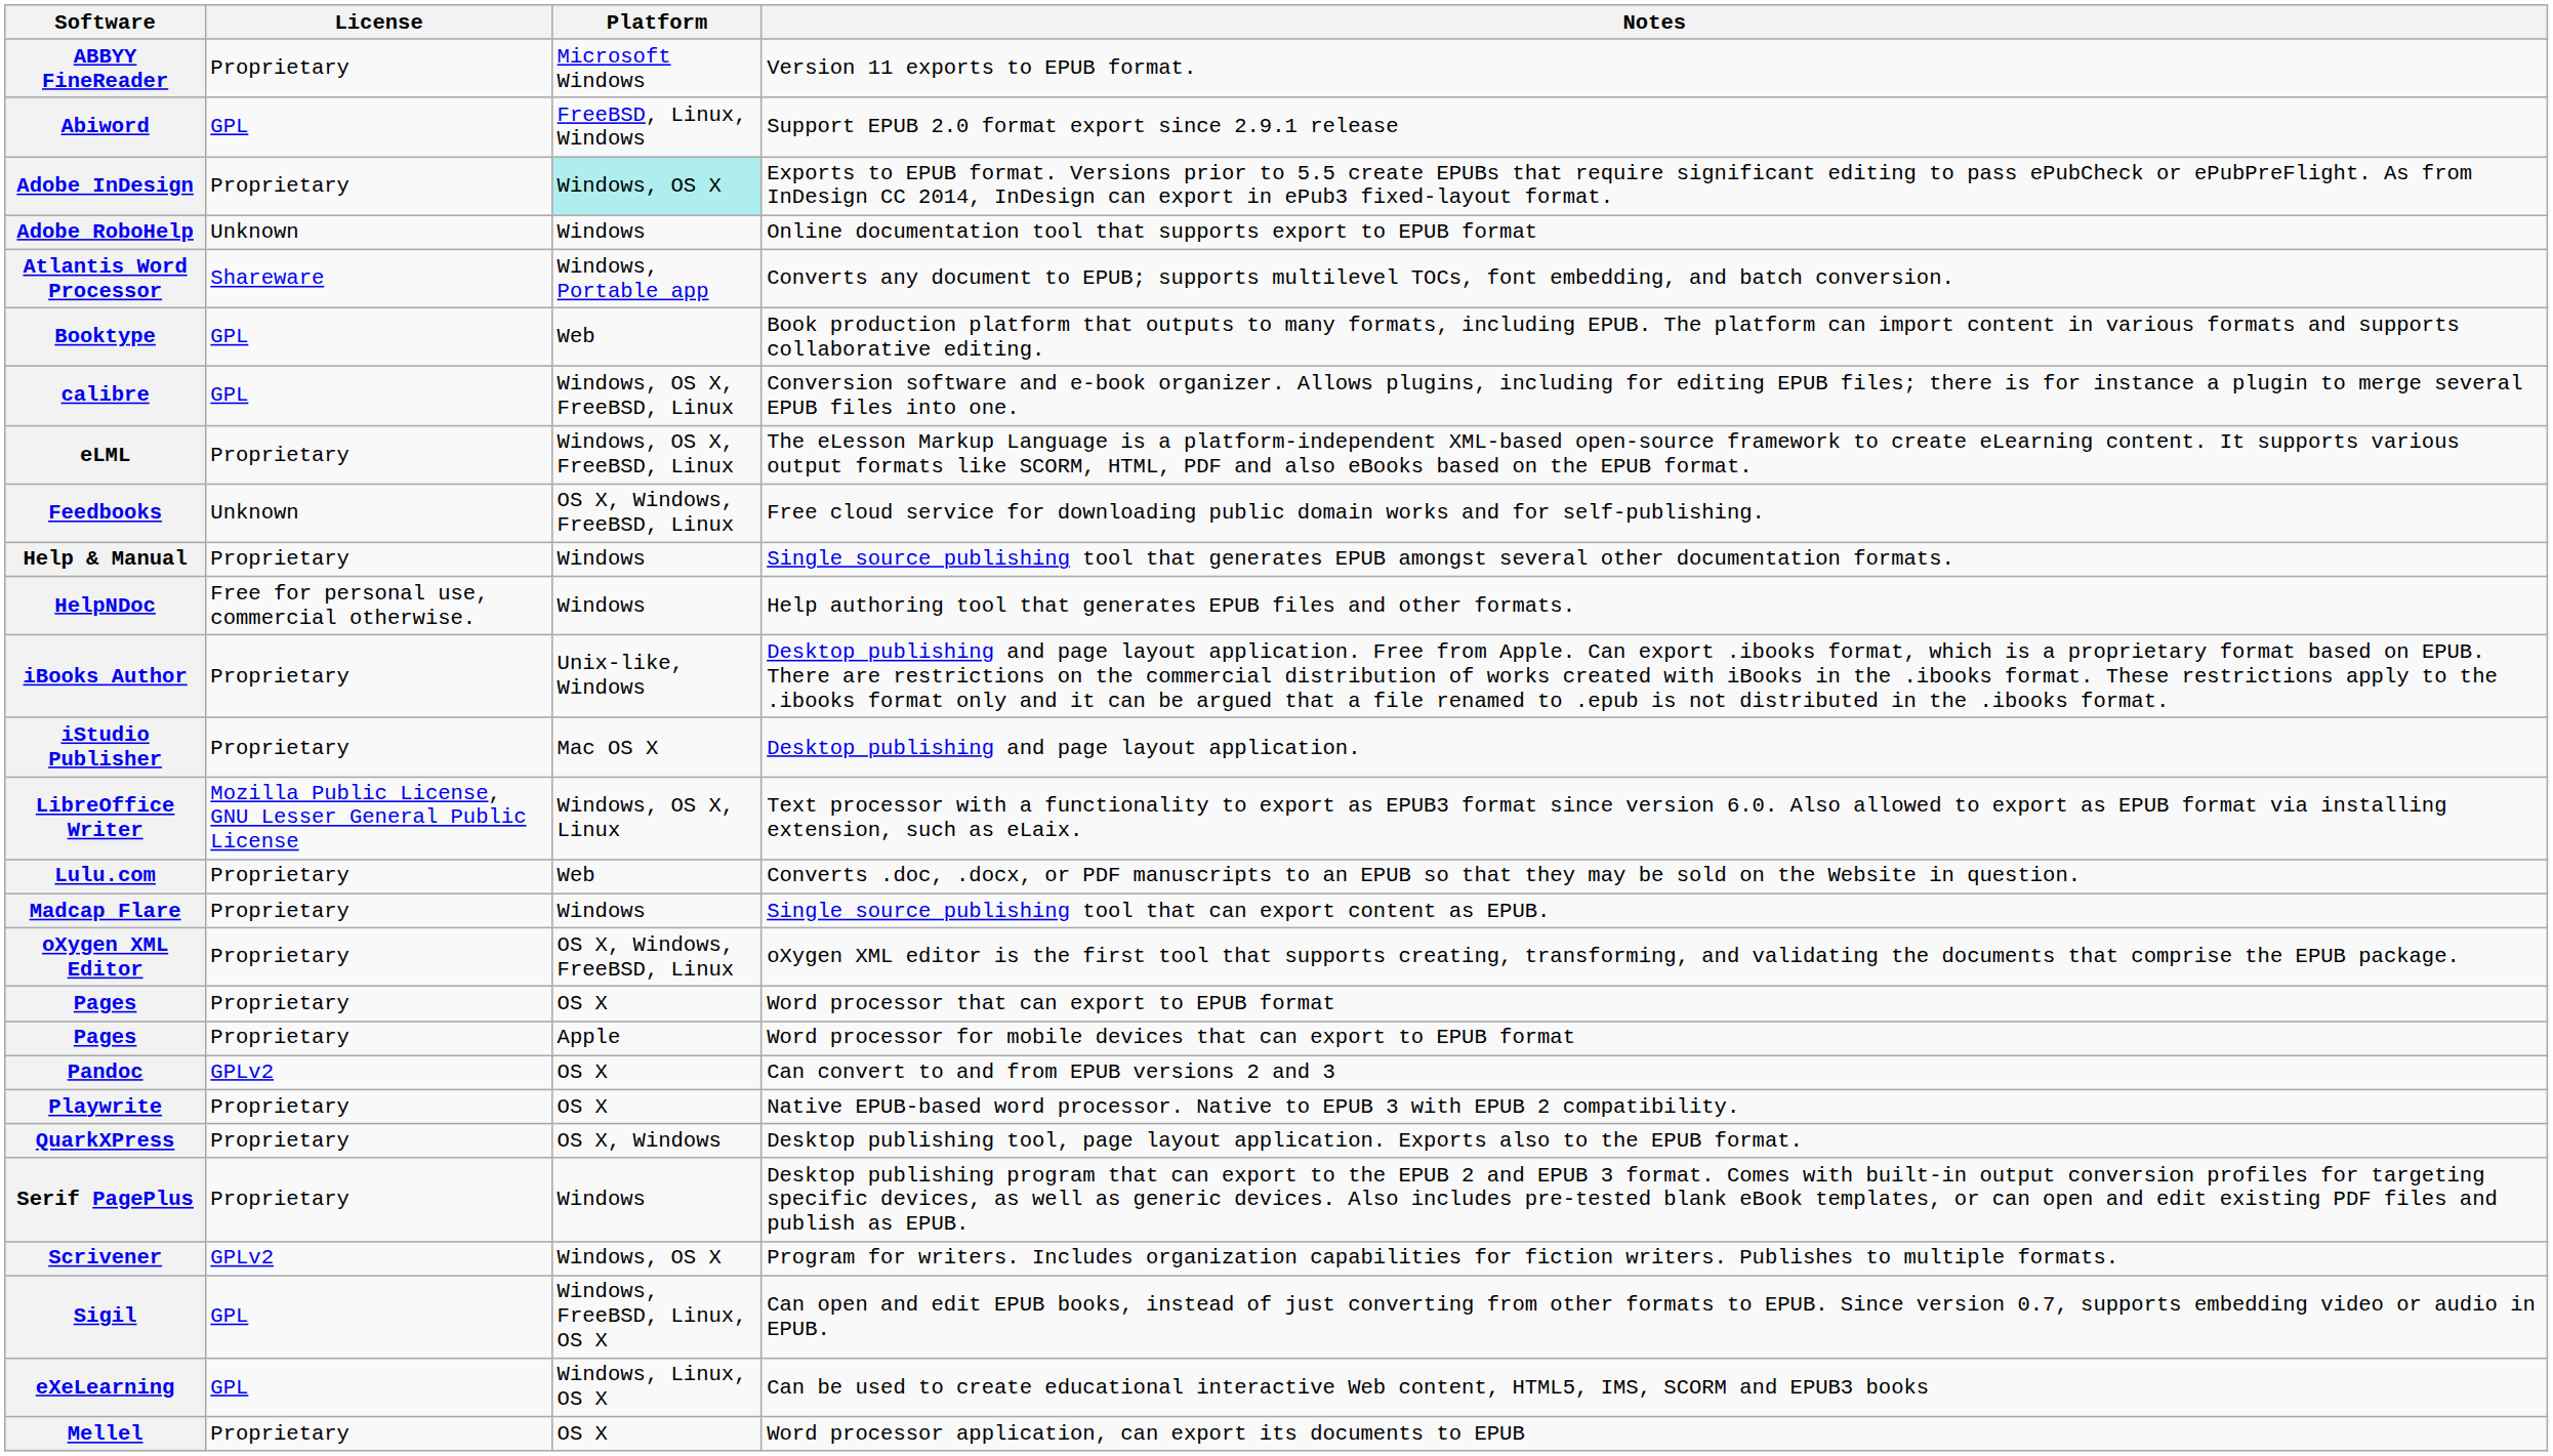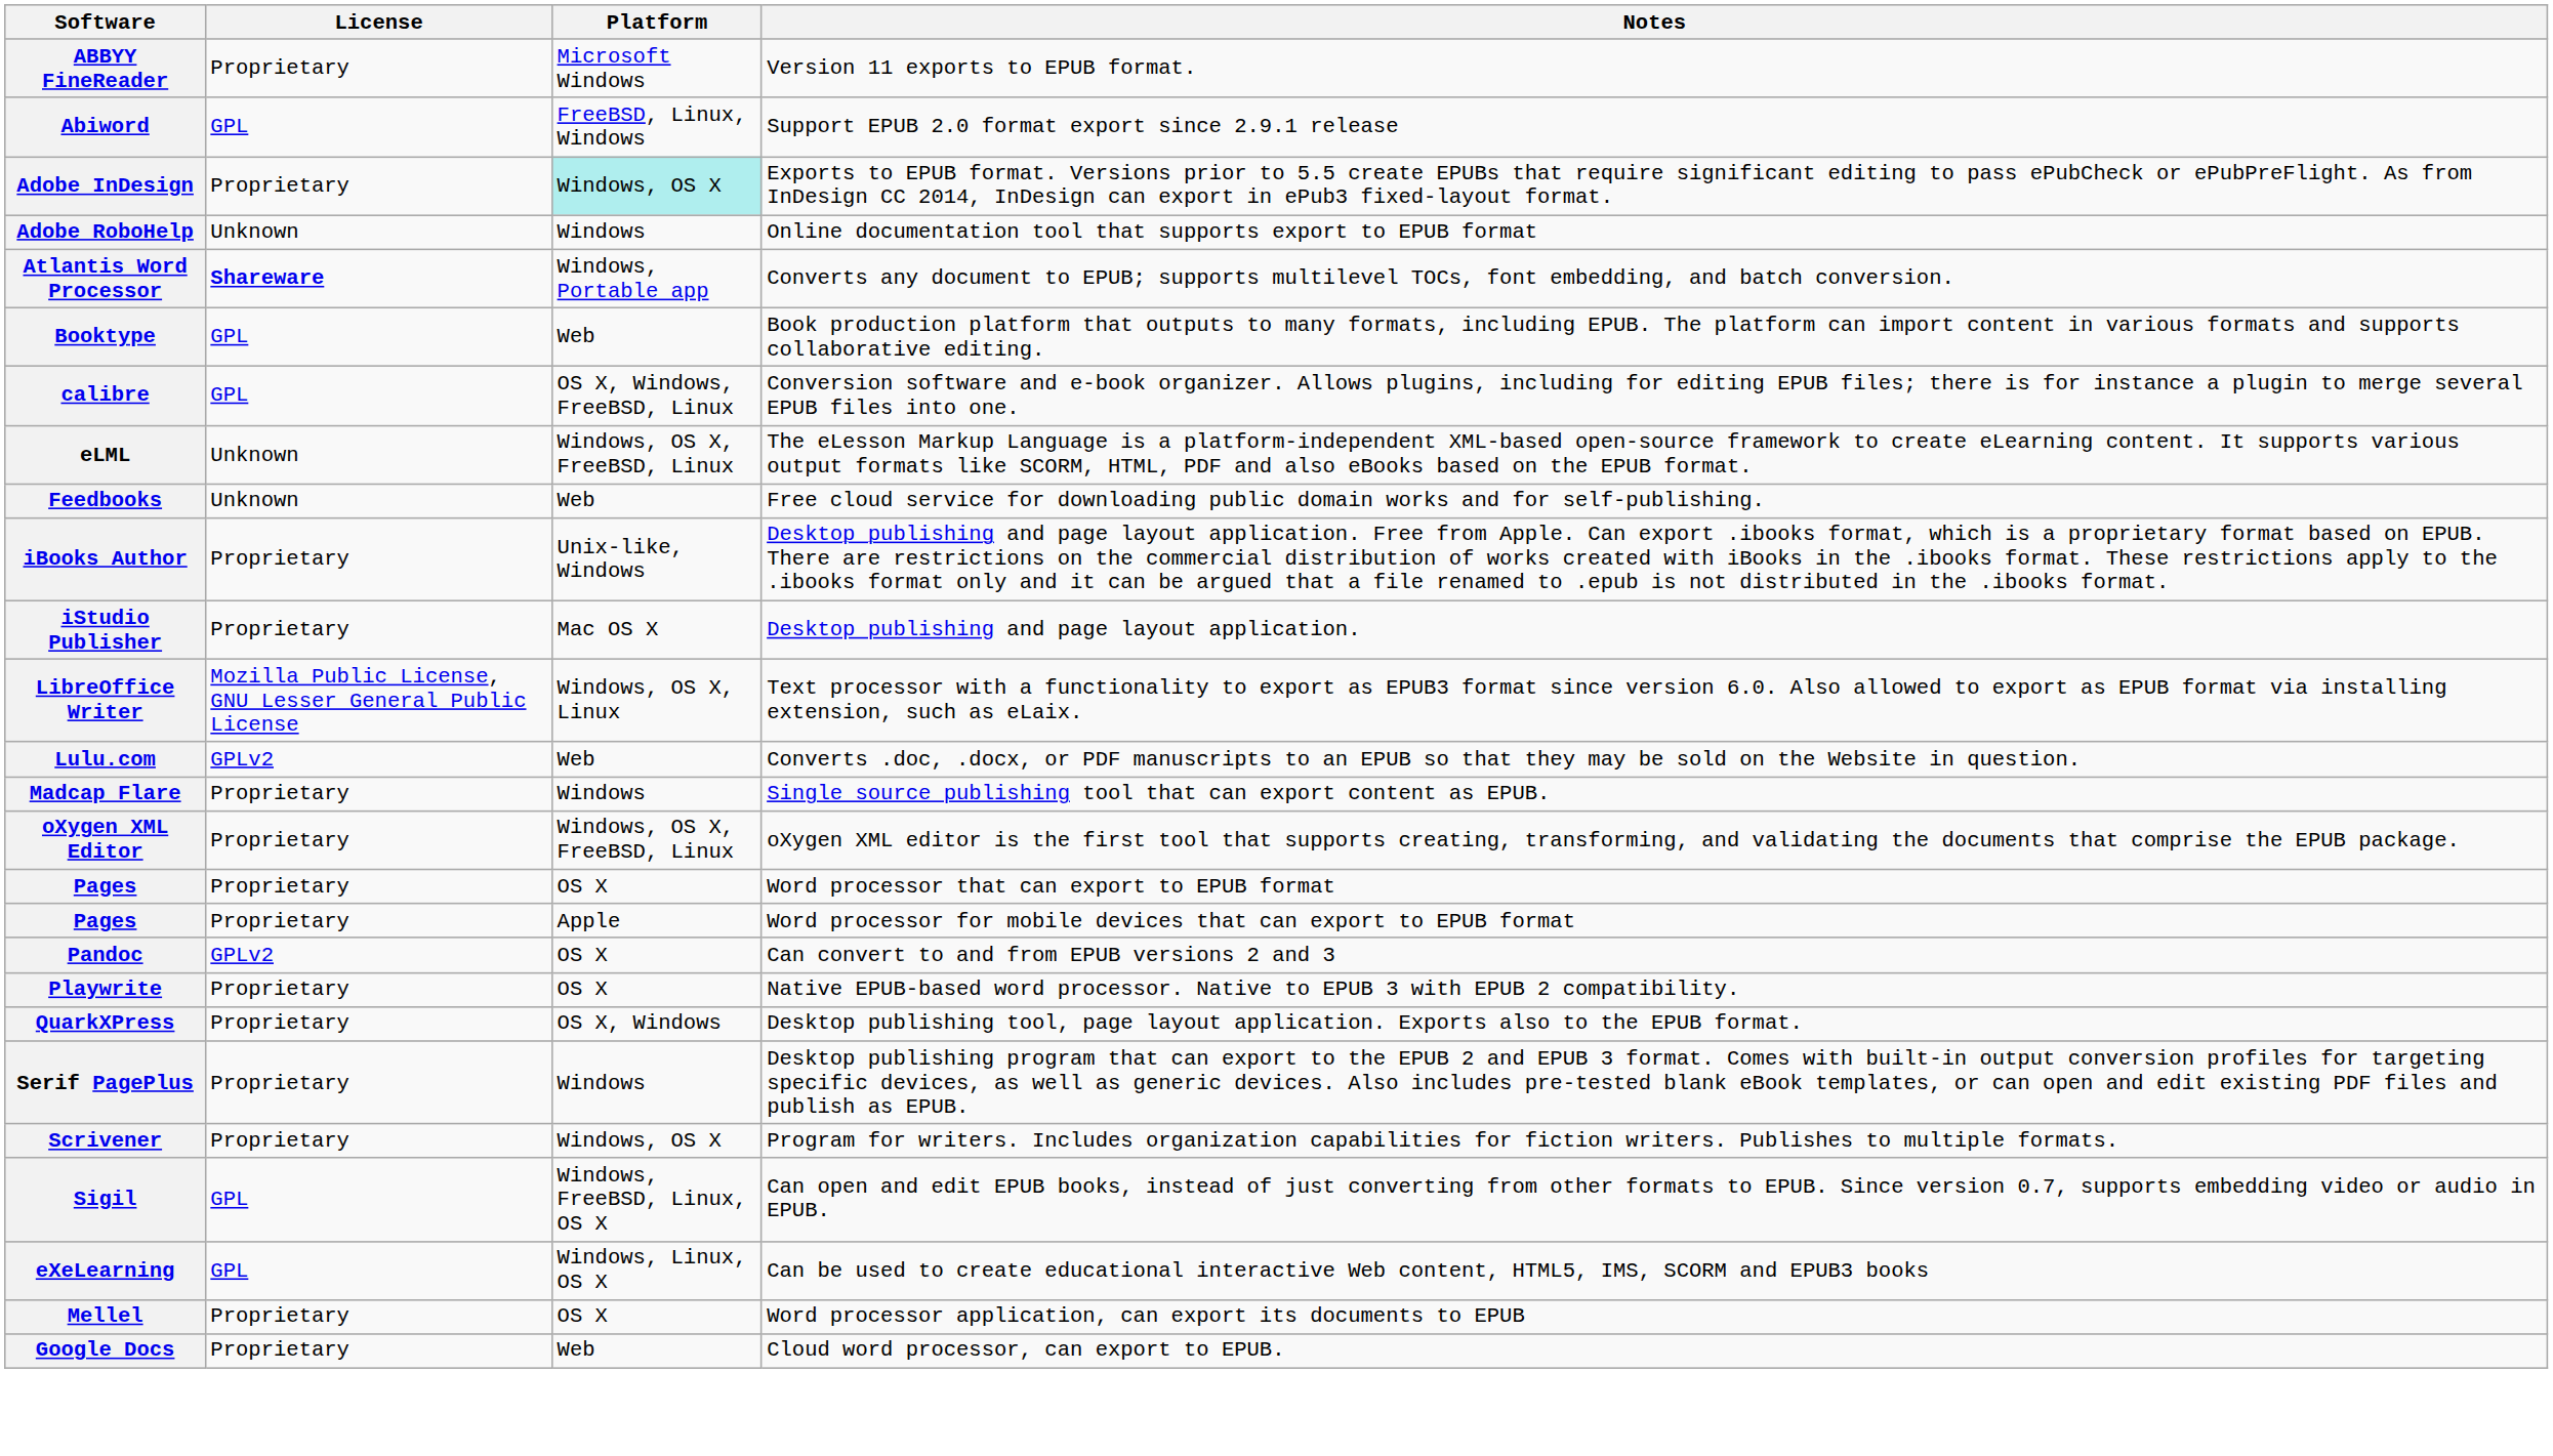Atlantis Word Processor | License: normal -> bold
calibre | Platform: Windows, OS X, FreeBSD, Linux -> OS X, Windows, FreeBSD, Linux
eLML | License: Proprietary -> Unknown
Feedbooks | Platform: OS X, Windows, FreeBSD, Linux -> Web
- row: Help & Manual | Proprietary | Windows | Single source publishing tool that generates EPUB amongst several other documentation formats.
- row: HelpNDoc | Free for personal use, commercial otherwise. | Windows | Help authoring tool that generates EPUB files and other formats.
Lulu.com | License: Proprietary -> GPLv2
oXygen XML Editor | Platform: OS X, Windows, FreeBSD, Linux -> Windows, OS X, FreeBSD, Linux
Scrivener | License: GPLv2 -> Proprietary
+ row: Google Docs | Proprietary | Web | Cloud word processor, can export to EPUB.
